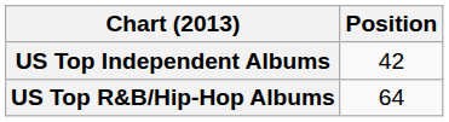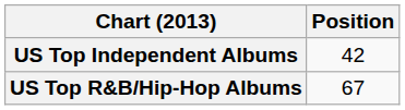US Top R&B/Hip-Hop Albums | Position: 64 -> 67
